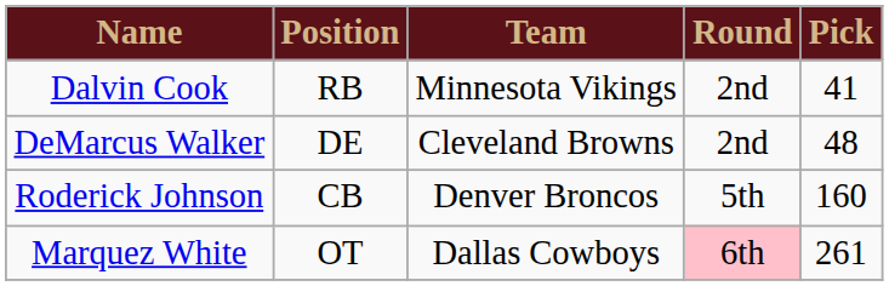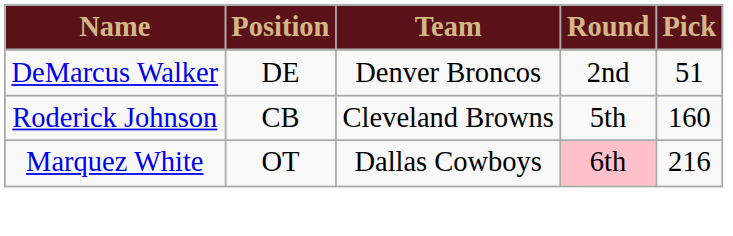- row: Dalvin Cook | RB | Minnesota Vikings | 2nd | 41
DeMarcus Walker | Team: Cleveland Browns -> Denver Broncos
DeMarcus Walker | Pick: 48 -> 51
Roderick Johnson | Team: Denver Broncos -> Cleveland Browns
Marquez White | Pick: 261 -> 216
